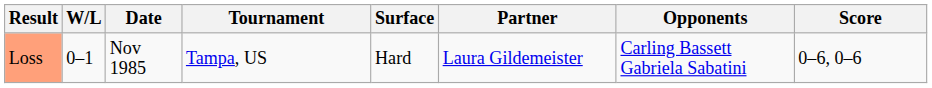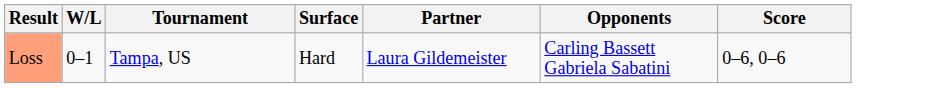- column: Date | Nov 1985
